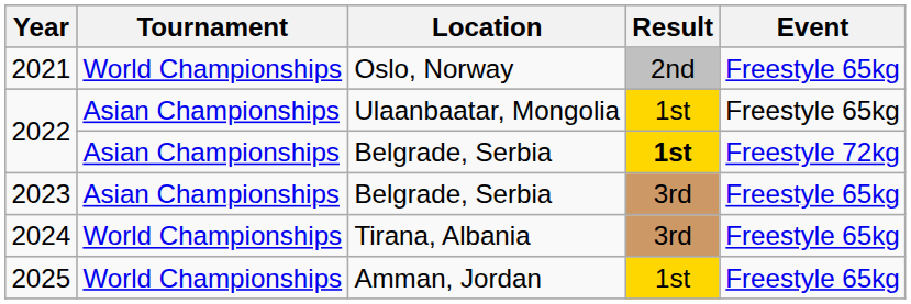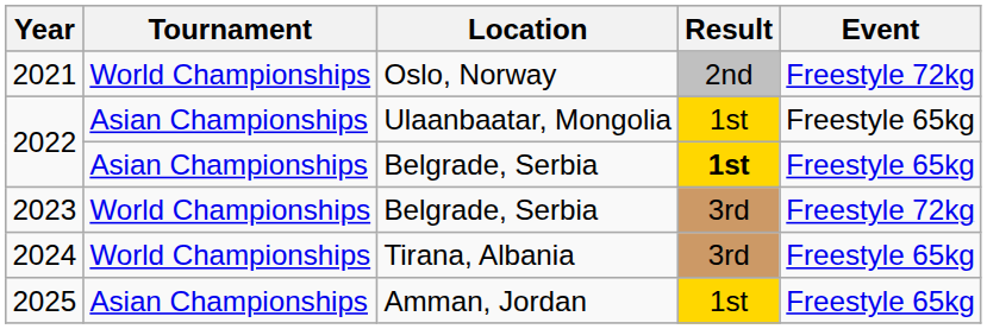2021 | Event: Freestyle 65kg -> Freestyle 72kg
2022 / Belgrade, Serbia | Event: Freestyle 72kg -> Freestyle 65kg
2023 | Tournament: Asian Championships -> World Championships
2023 | Event: Freestyle 65kg -> Freestyle 72kg
2025 | Tournament: World Championships -> Asian Championships
